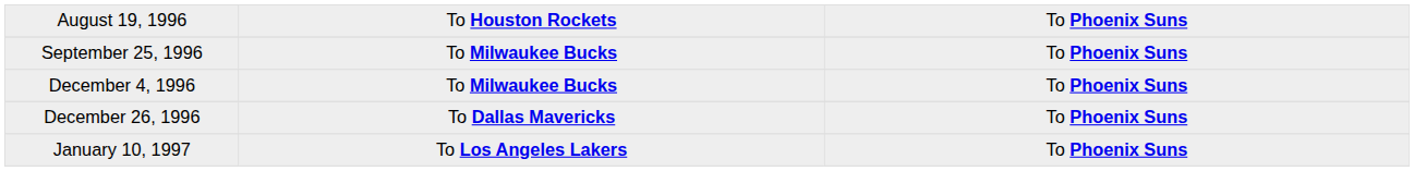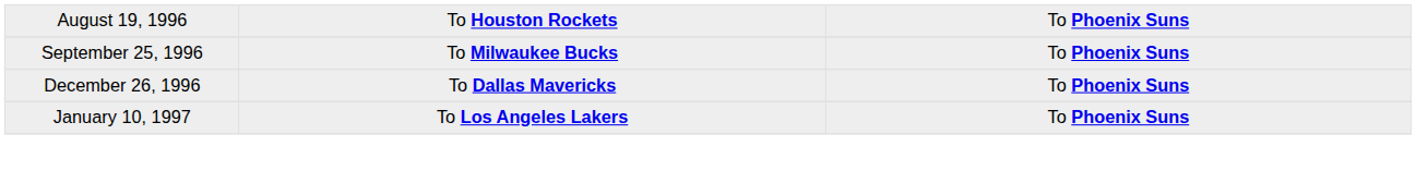- row: December 4, 1996 | To Milwaukee Bucks | To Phoenix Suns
